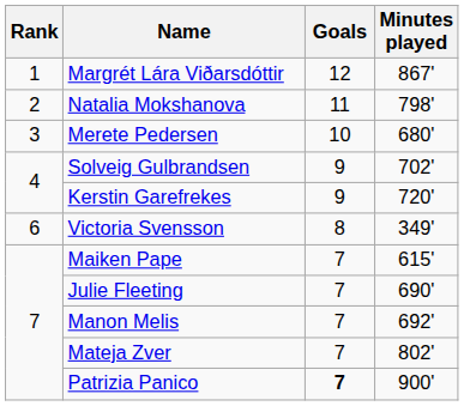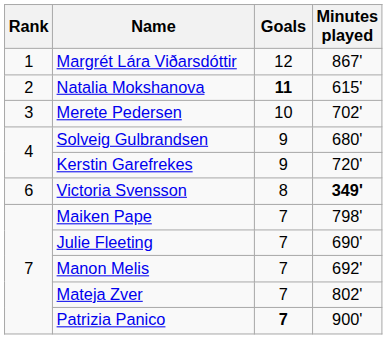Natalia Mokshanova | Goals: normal -> bold
Natalia Mokshanova | Minutes played: 798' -> 615'
Merete Pedersen | Minutes played: 680' -> 702'
Solveig Gulbrandsen | Minutes played: 702' -> 680'
Victoria Svensson | Minutes played: normal -> bold
Maiken Pape | Minutes played: 615' -> 798'
